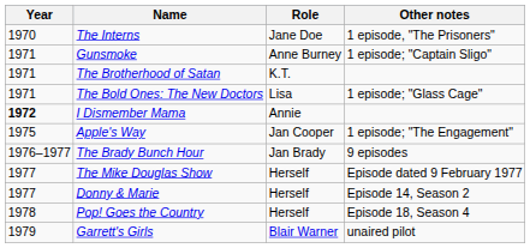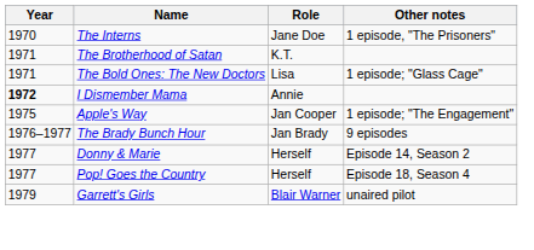- row: 1971 | Gunsmoke | Anne Burney | 1 episode; "Captain Sligo"
- row: 1977 | The Mike Douglas Show | Herself | Episode dated 9 February 1977
Pop! Goes the Country | Year: 1978 -> 1977
